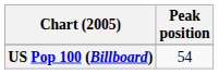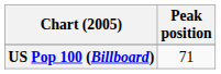US Pop 100 (Billboard) | Peak position: 54 -> 71
